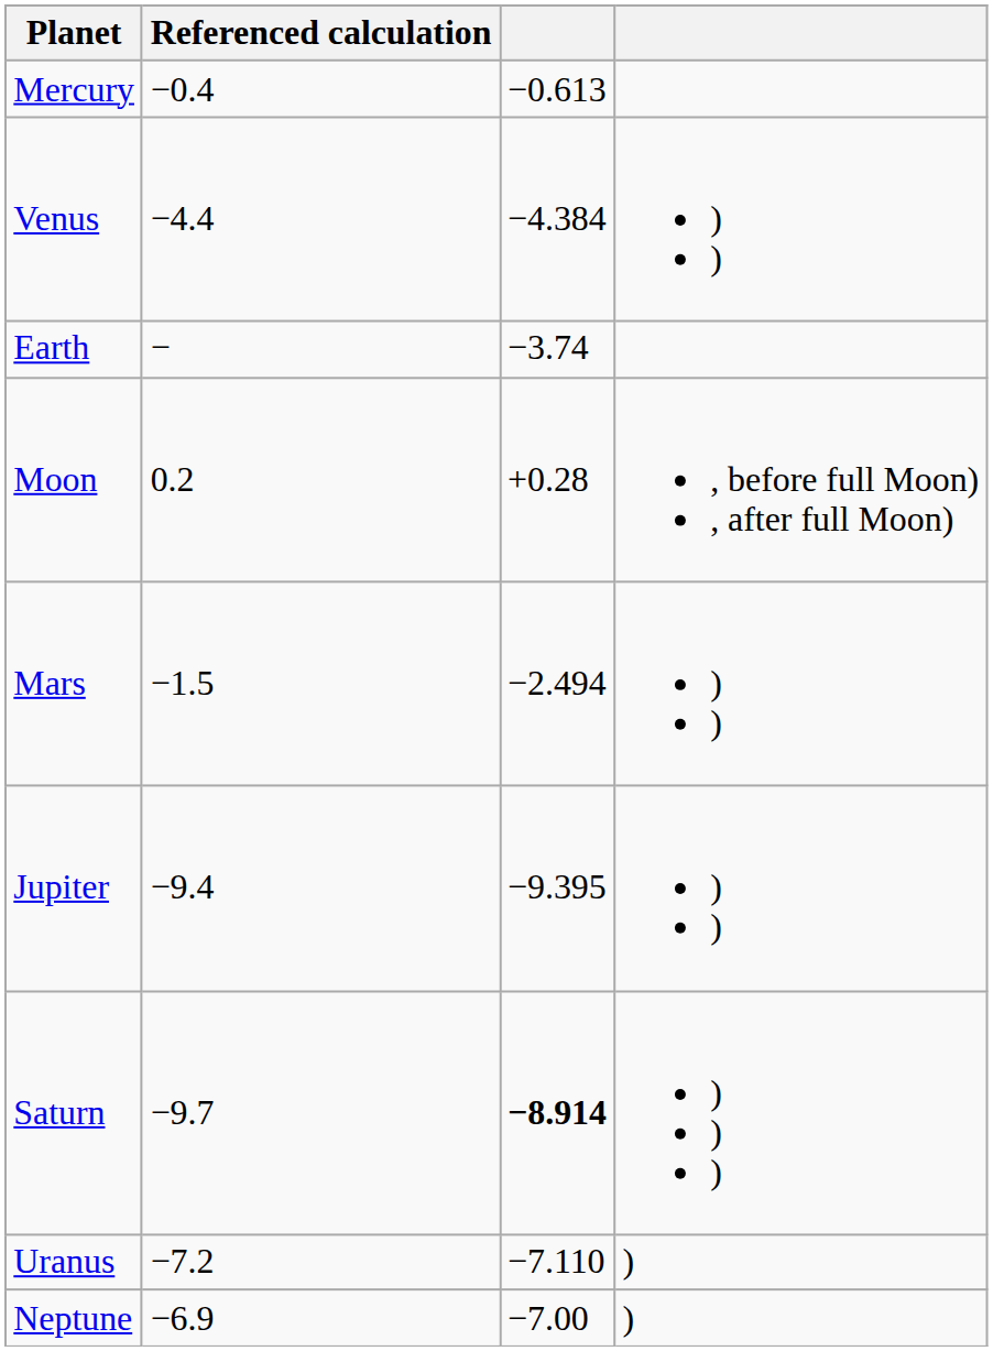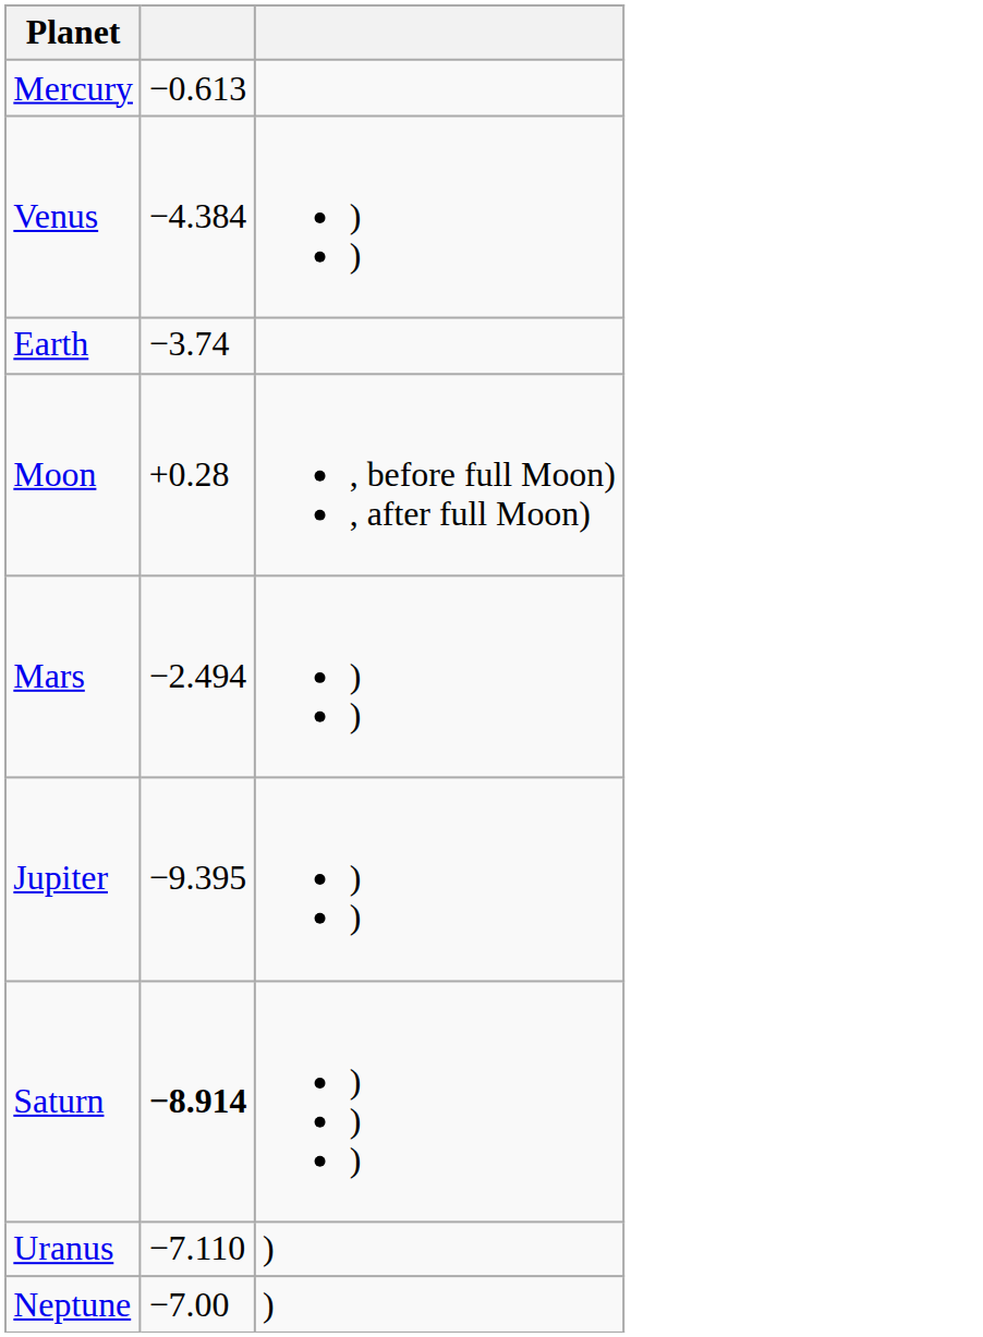- column: Referenced calculation | −0.4 | −4.4 | − | 0.2 | −1.5 | −9.4 | −9.7 | −7.2 | −6.9
